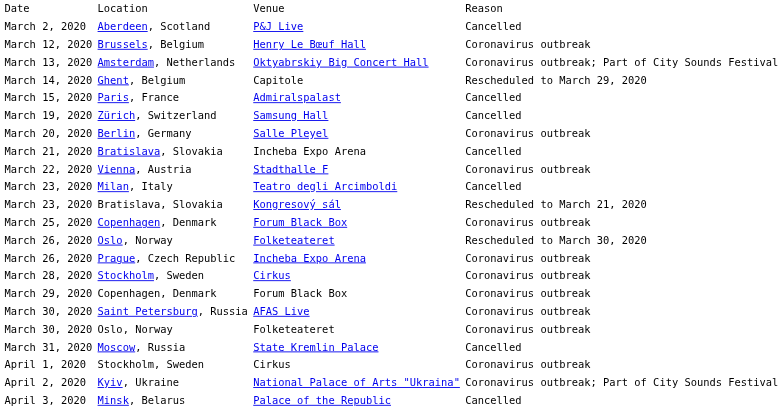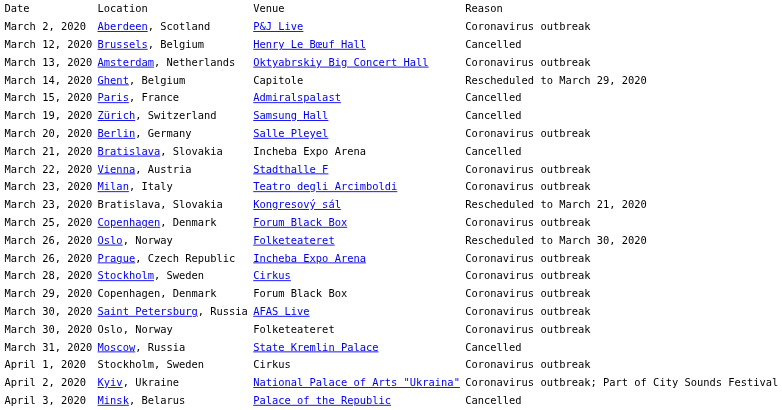March 2, 2020 | column 4: Cancelled -> Coronavirus outbreak
March 12, 2020 | column 4: Coronavirus outbreak -> Cancelled
March 13, 2020 | column 4: Coronavirus outbreak; Part of City Sounds Festival -> Coronavirus outbreak
March 23, 2020 / Milan, Italy | column 4: Cancelled -> Coronavirus outbreak
